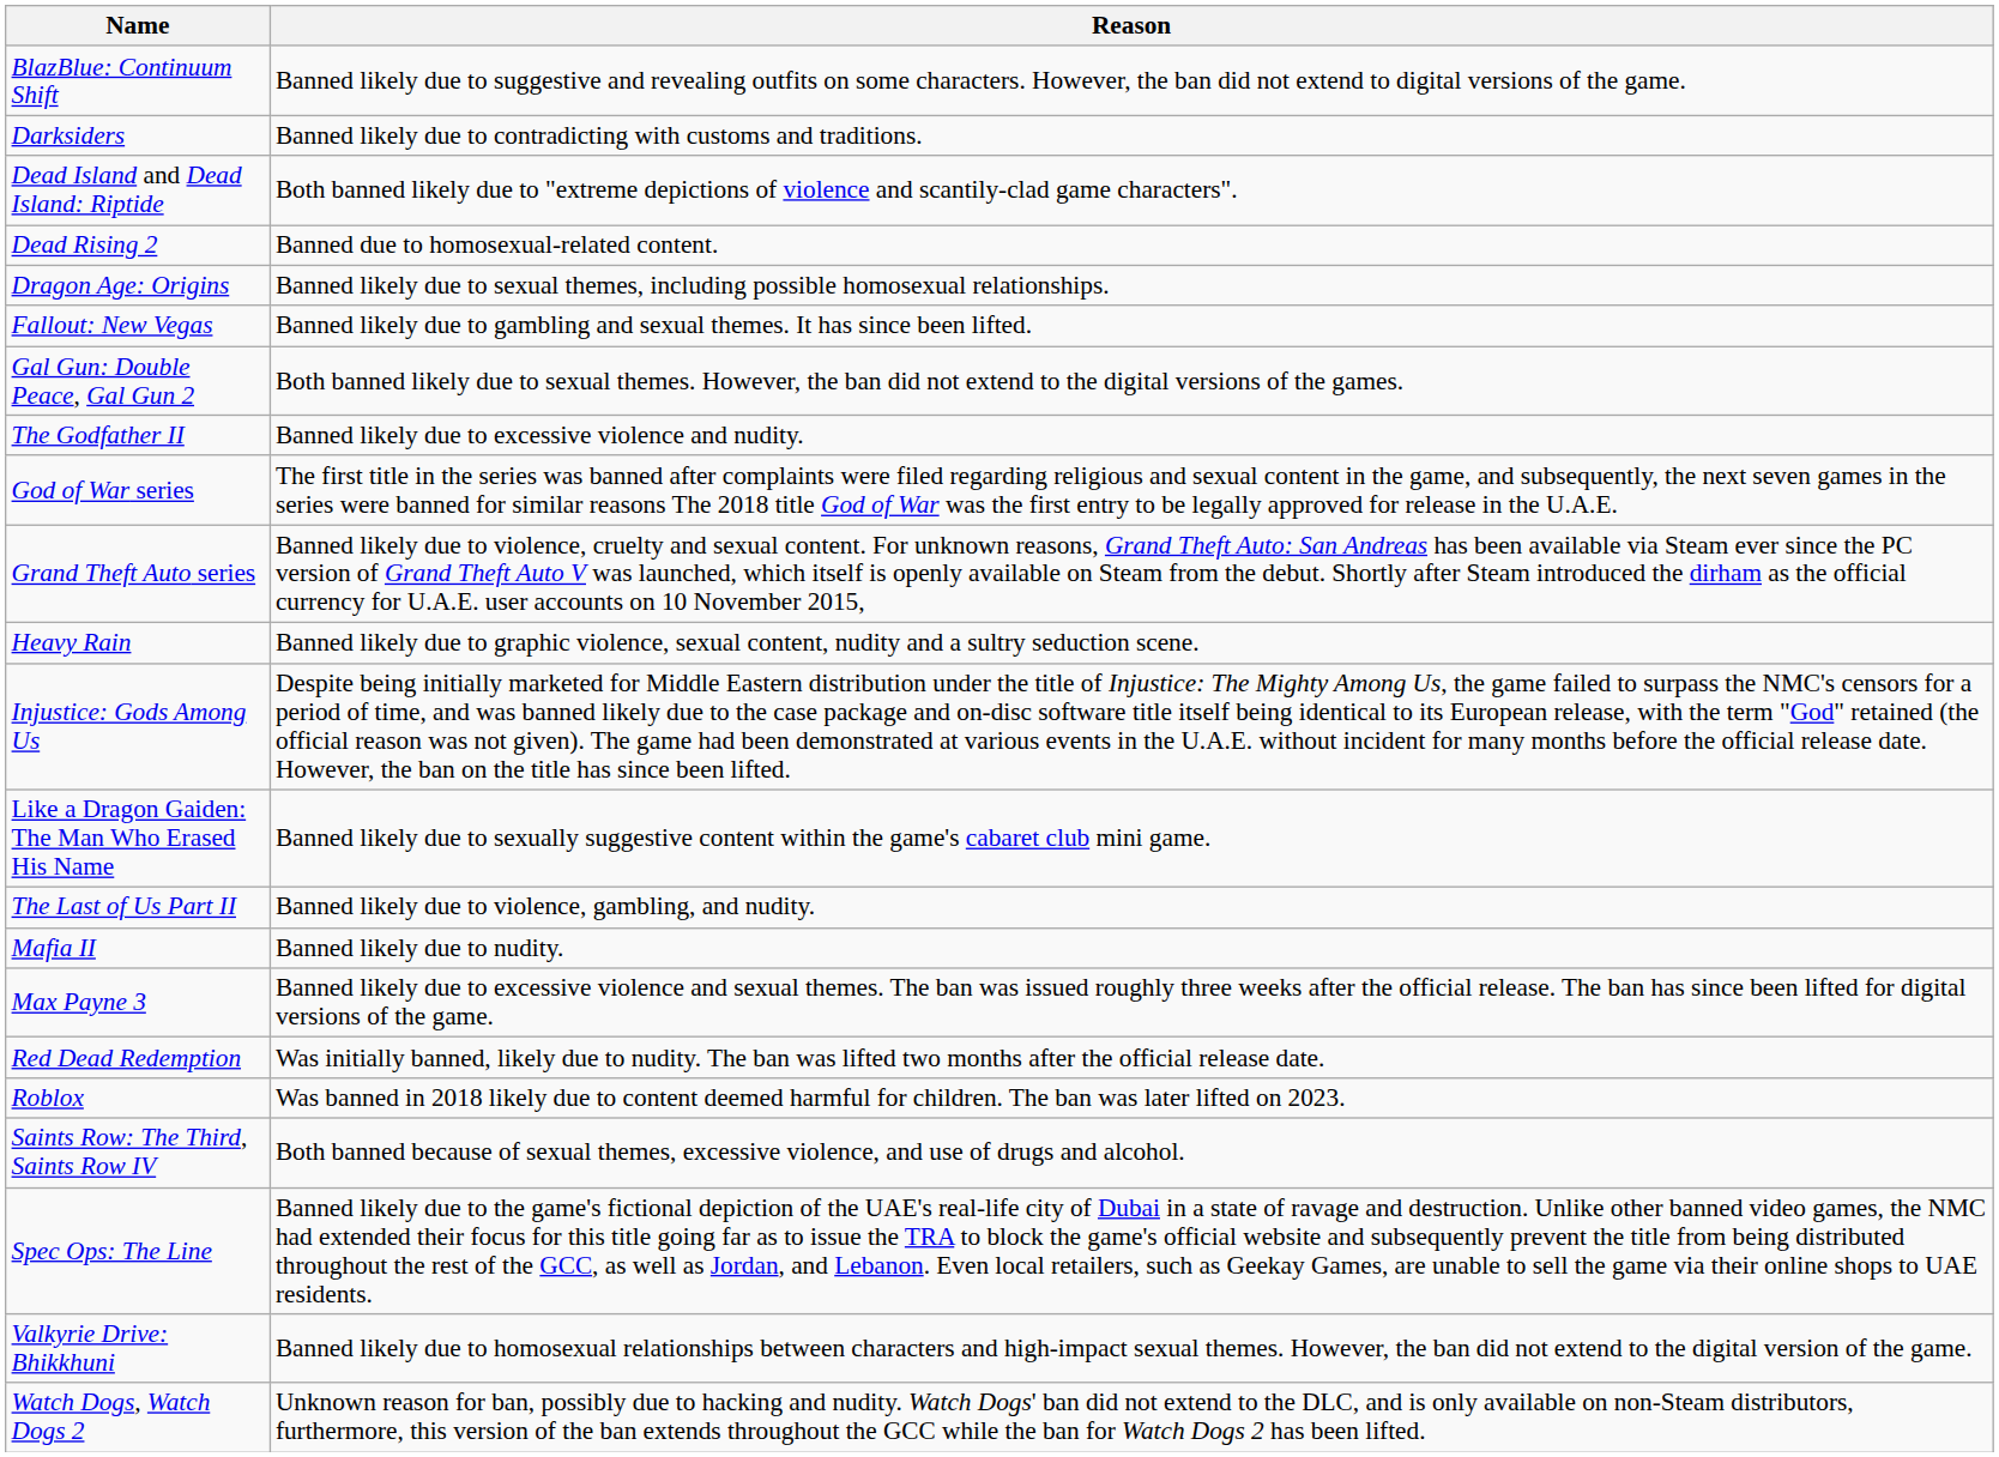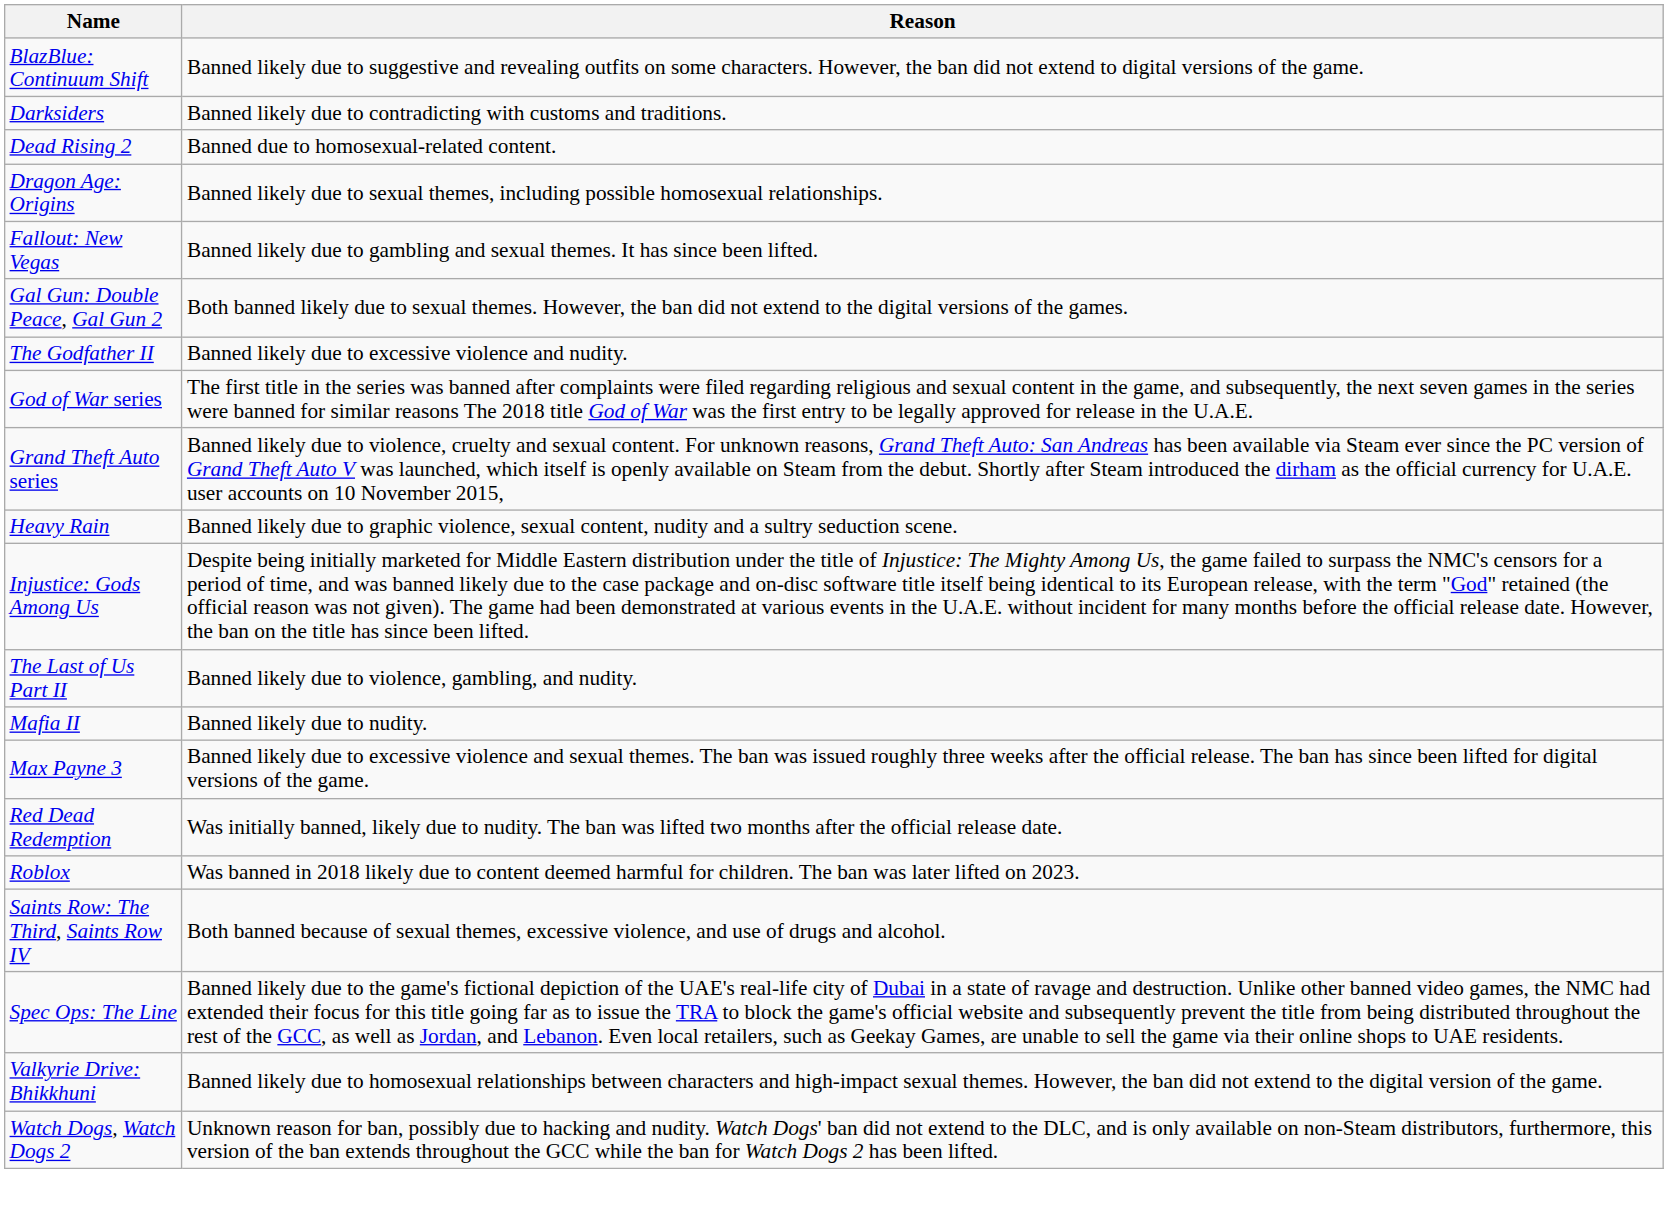- row: Dead Island and Dead Island: Riptide | Both banned likely due to "extreme depictions of violence and scantily-clad game characters".
- row: Like a Dragon Gaiden: The Man Who Erased His Name | Banned likely due to sexually suggestive content within the game's cabaret club mini game.
